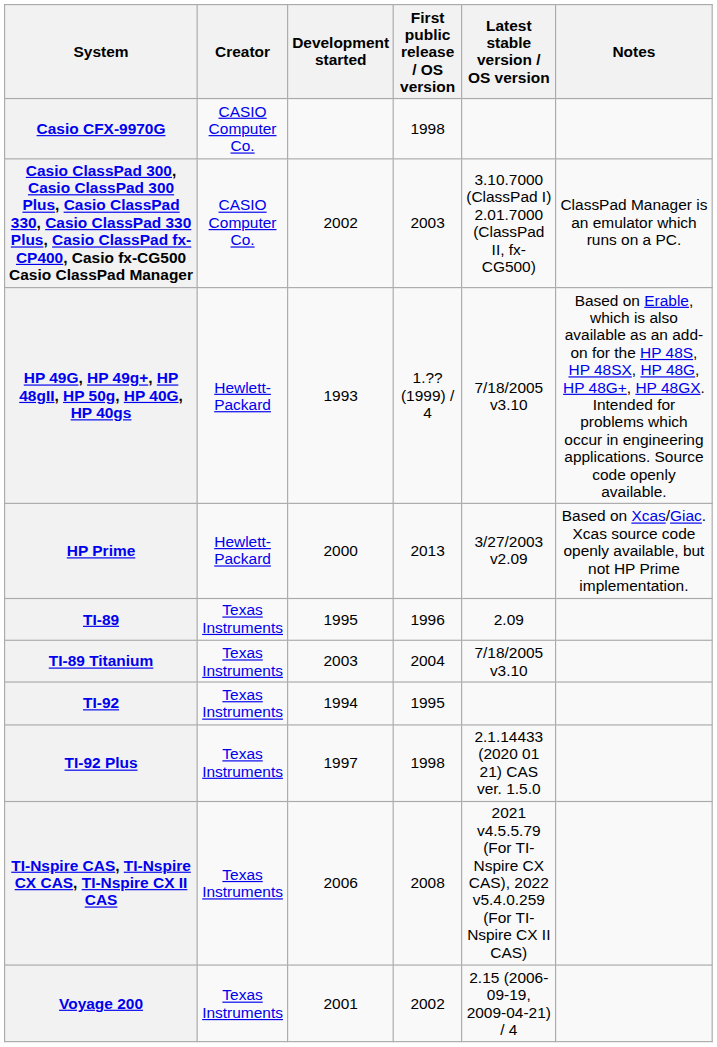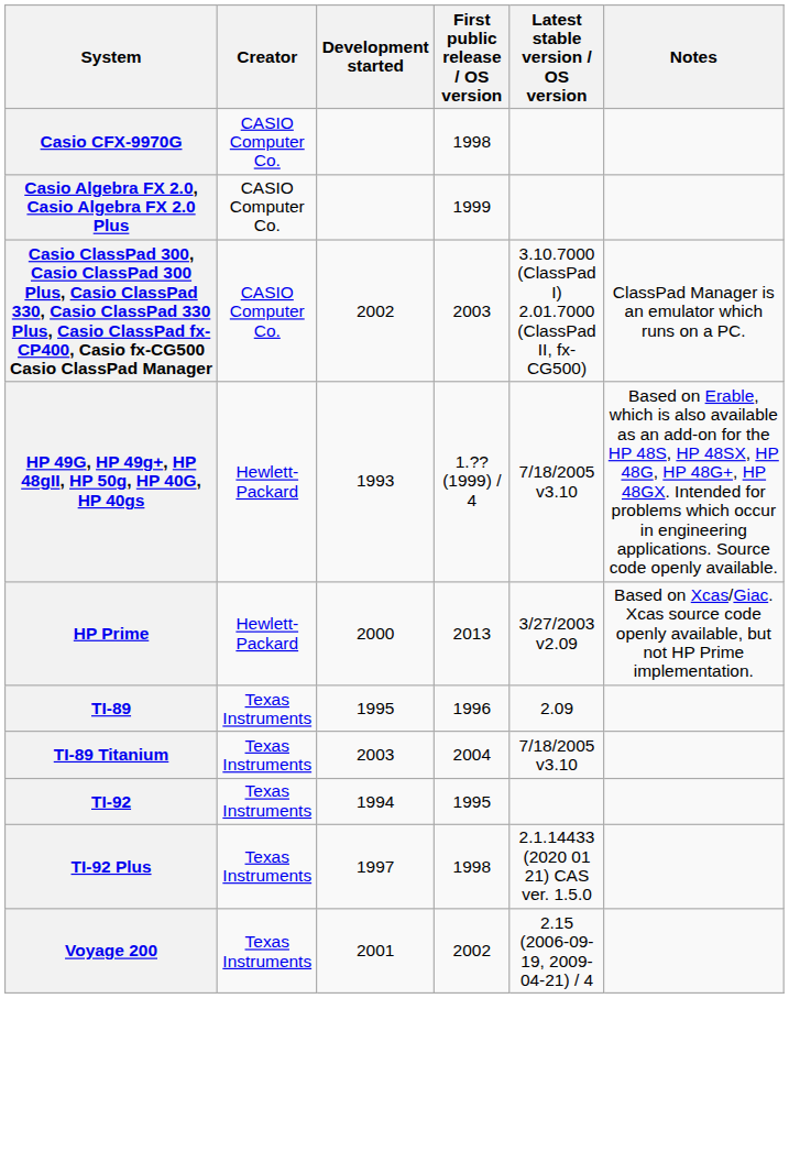+ row: Casio Algebra FX 2.0, Casio Algebra FX 2.0 Plus | CASIO Computer Co. | 1999
- row: TI-Nspire CAS, TI-Nspire CX CAS, TI-Nspire CX II CAS | Texas Instruments | 2006 | 2008 | 2021 v4.5.5.79 (For TI-Nspire CX CAS), 2022 v5.4.0.259 (For TI-Nspire CX II CAS)
